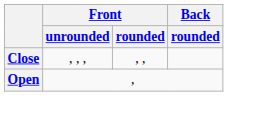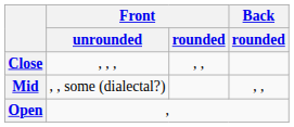+ row: Mid | , , some (dialectal?) | , ,
